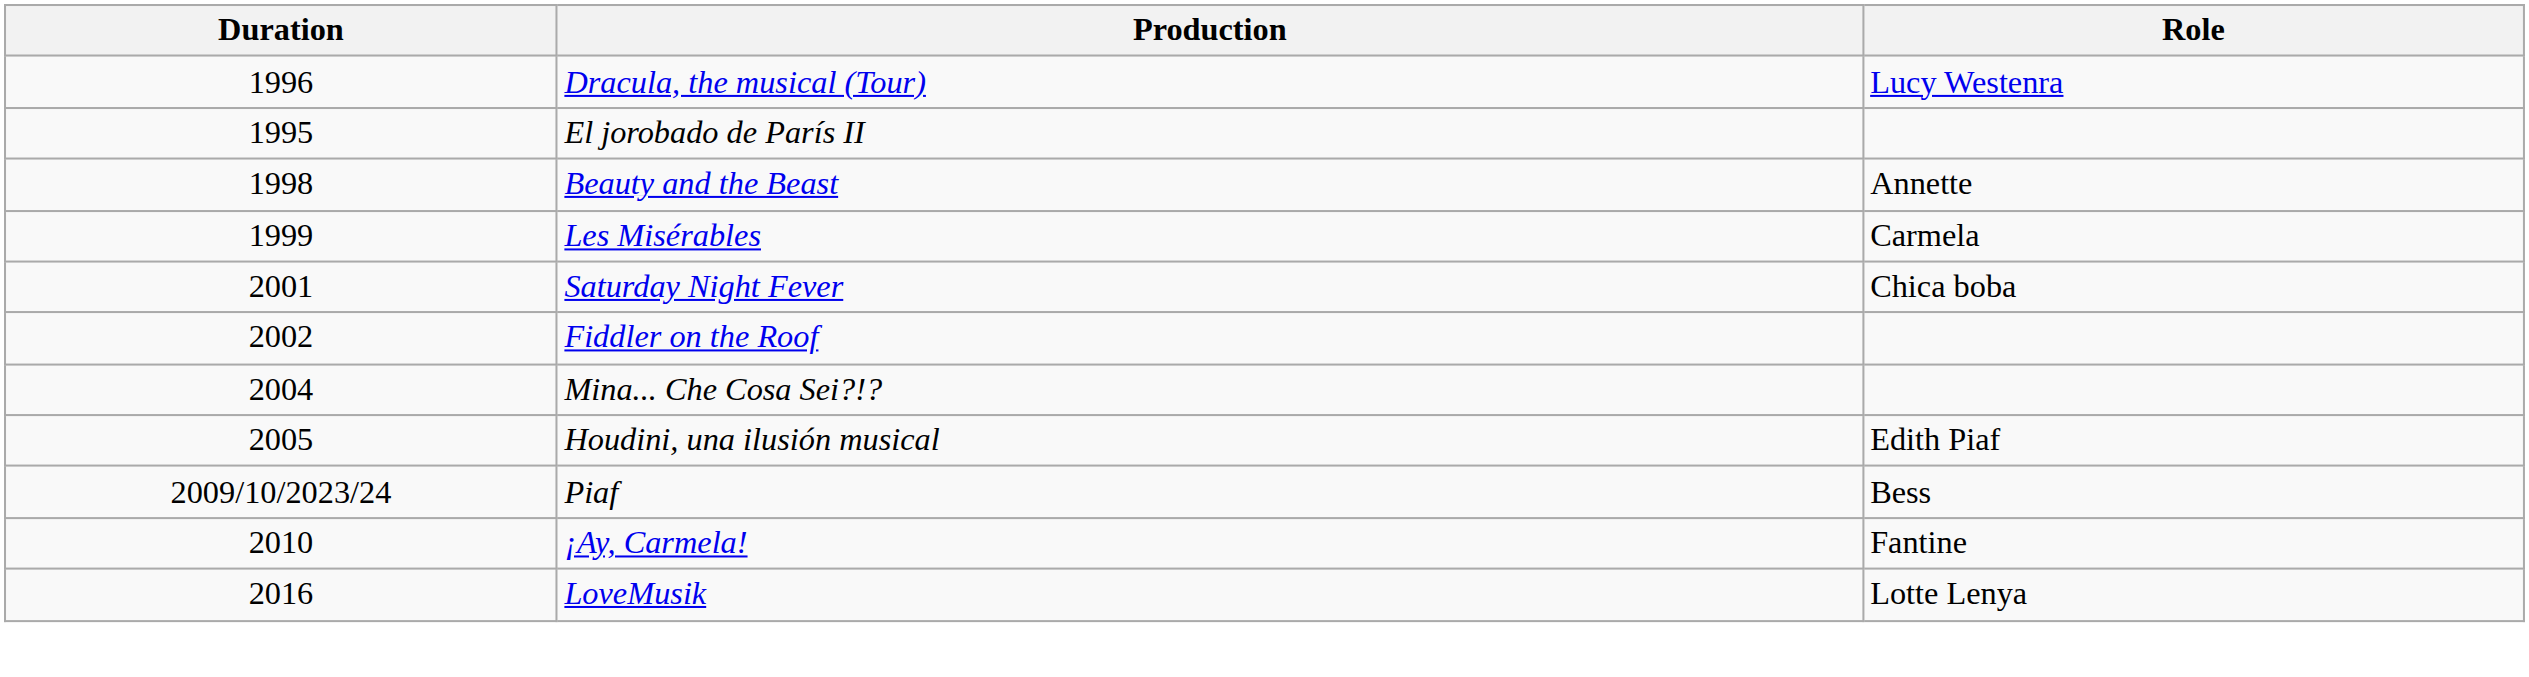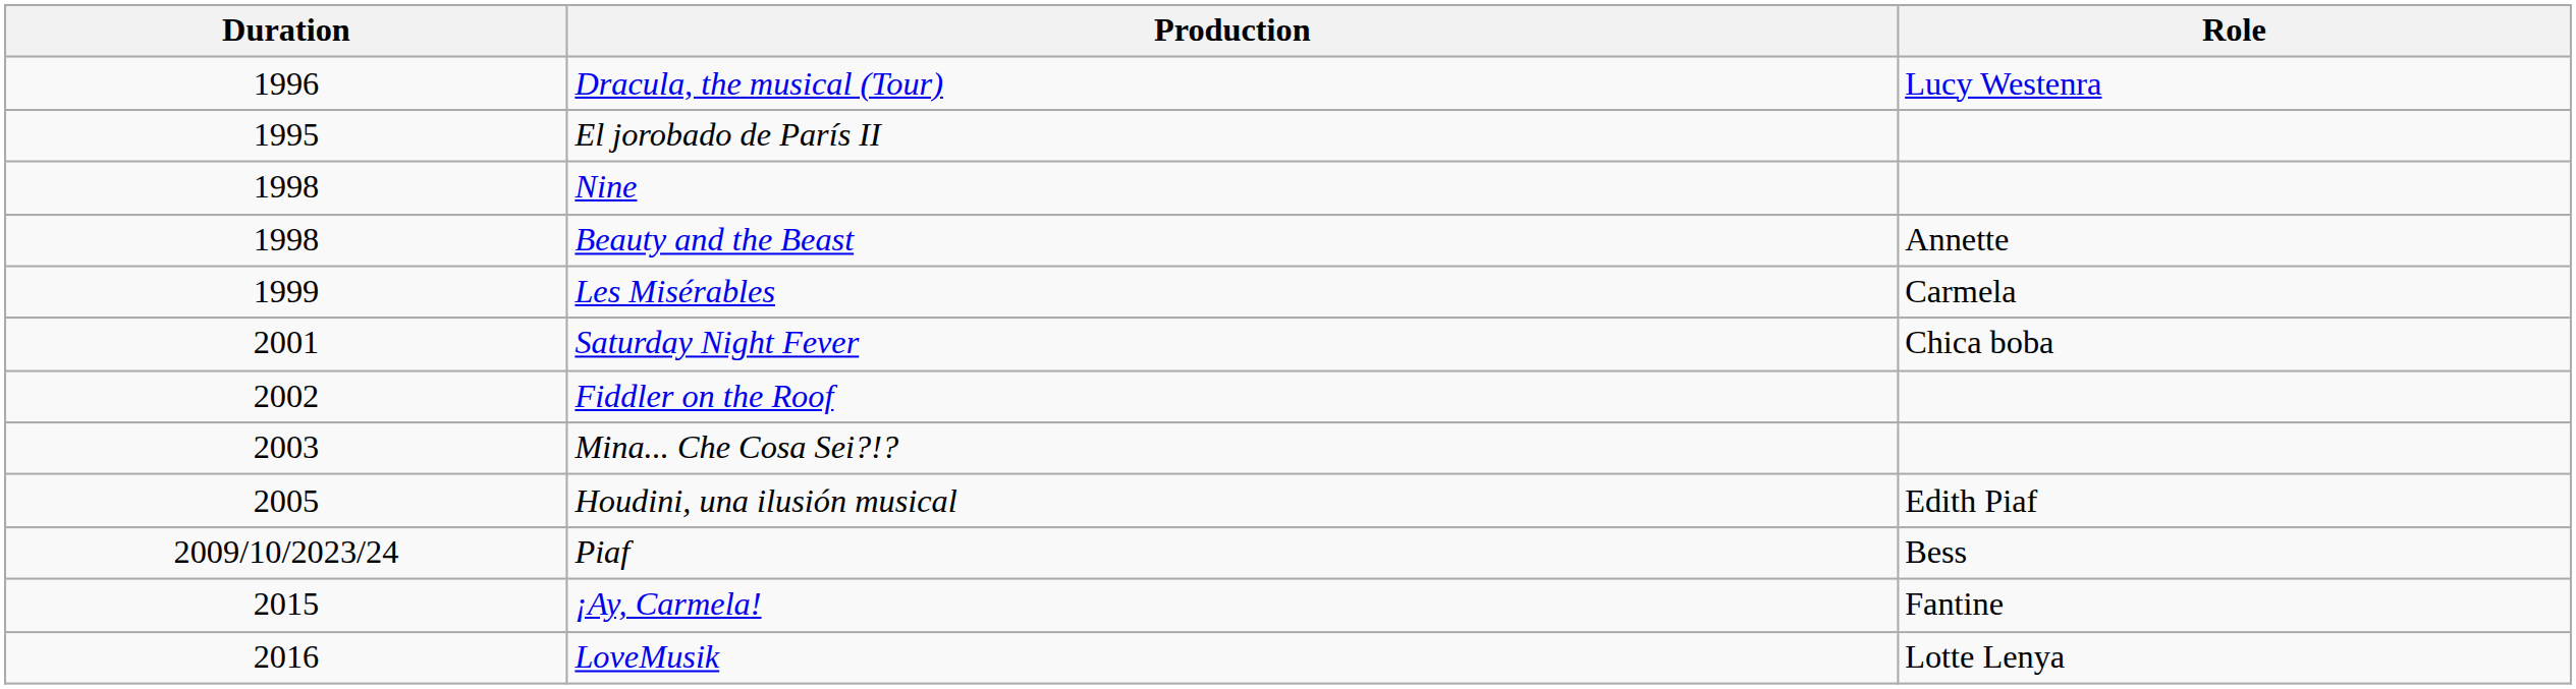+ row: 1998 | Nine
Mina... Che Cosa Sei?!? | Duration: 2004 -> 2003
¡Ay, Carmela! | Duration: 2010 -> 2015
